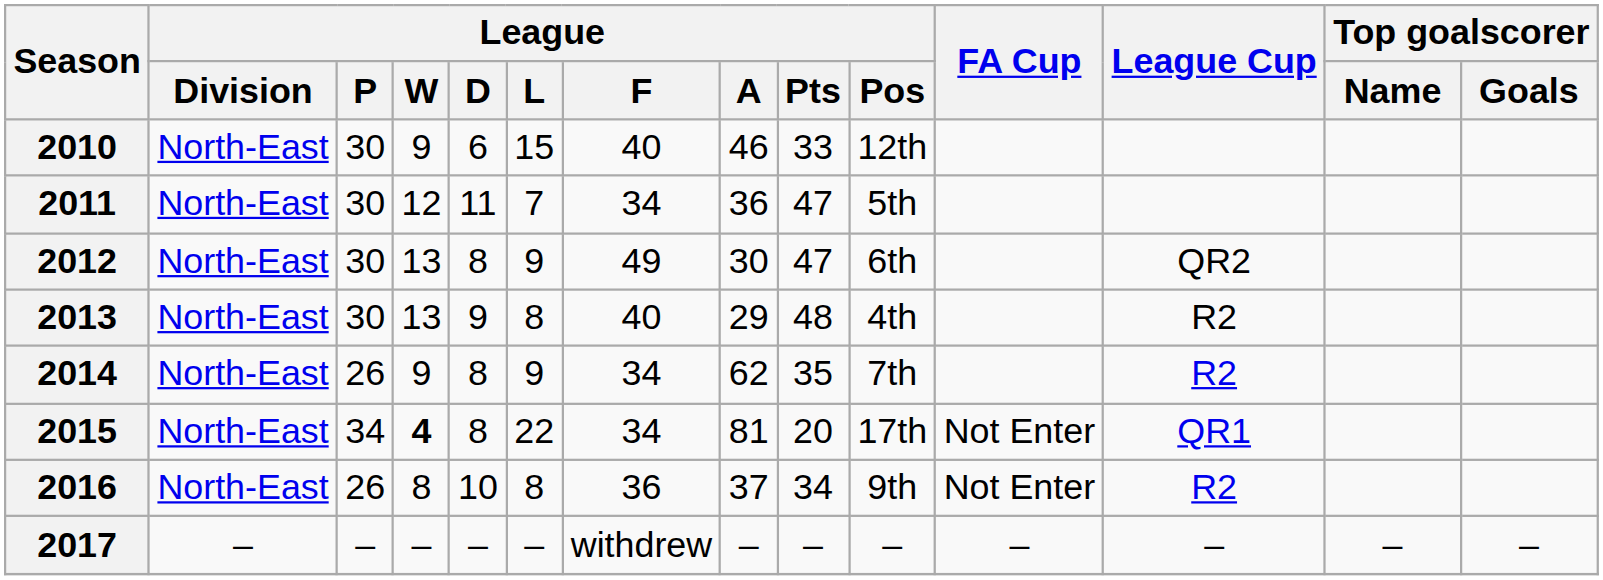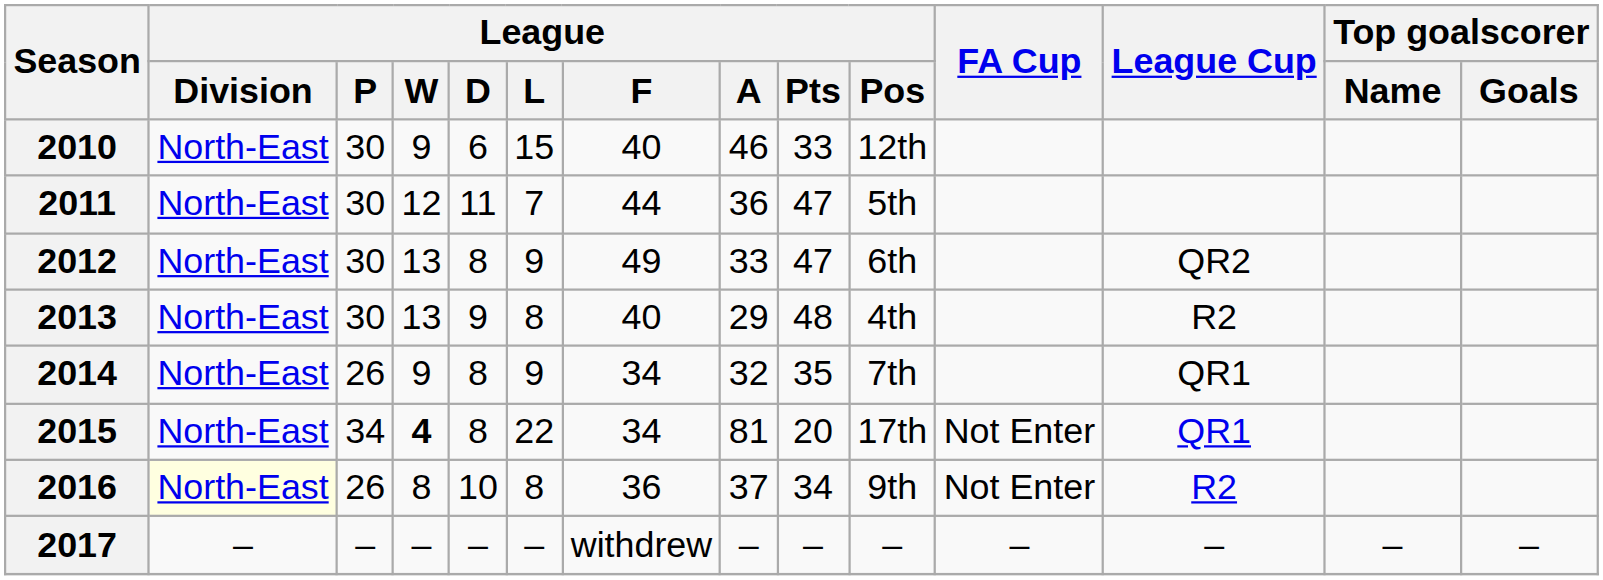2011 | League / F: 34 -> 44
2012 | League / A: 30 -> 33
2014 | League / A: 62 -> 32
2014 | League Cup: R2 -> QR1
2016 | League / Division: no background -> lightyellow background
